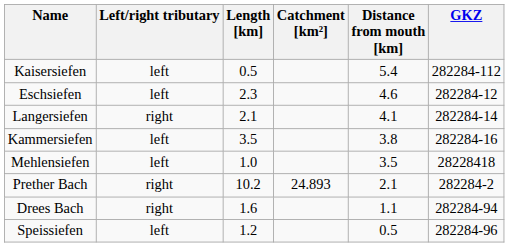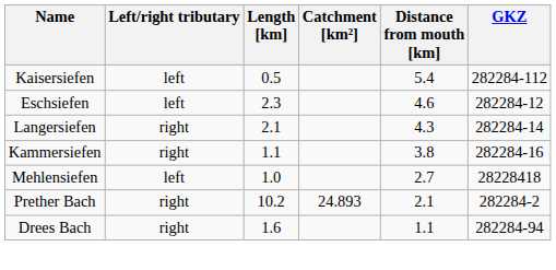Langersiefen | Distance from mouth [km]: 4.1 -> 4.3
Kammersiefen | Left/right tributary: left -> right
Kammersiefen | Length [km]: 3.5 -> 1.1
Mehlensiefen | Distance from mouth [km]: 3.5 -> 2.7
- row: Speissiefen | left | 1.2 | 0.5 | 282284-96
